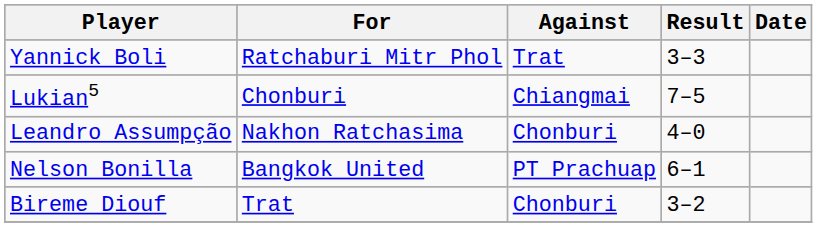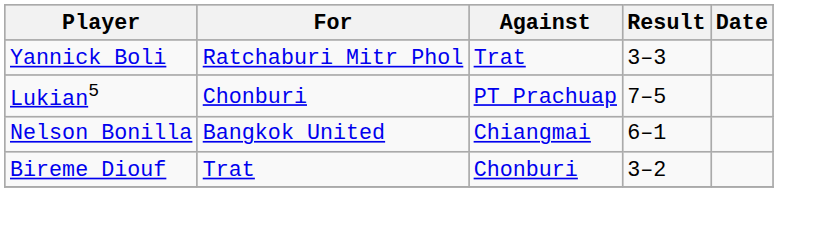Lukian5 | Against: Chiangmai -> PT Prachuap
- row: Leandro Assumpção | Nakhon Ratchasima | Chonburi | 4–0
Nelson Bonilla | Against: PT Prachuap -> Chiangmai
